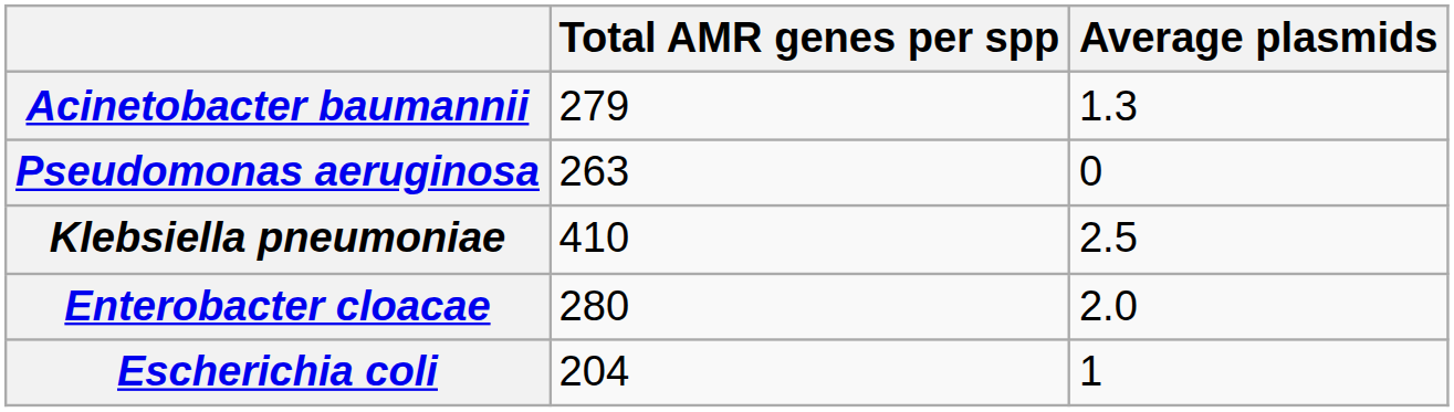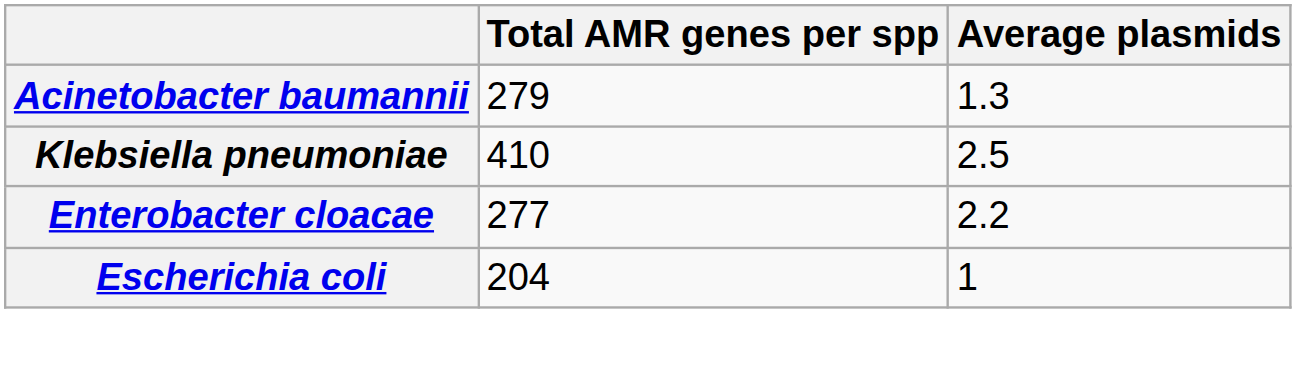- row: Pseudomonas aeruginosa | 263 | 0
Enterobacter cloacae | Total AMR genes per spp: 280 -> 277
Enterobacter cloacae | Average plasmids: 2.0 -> 2.2
